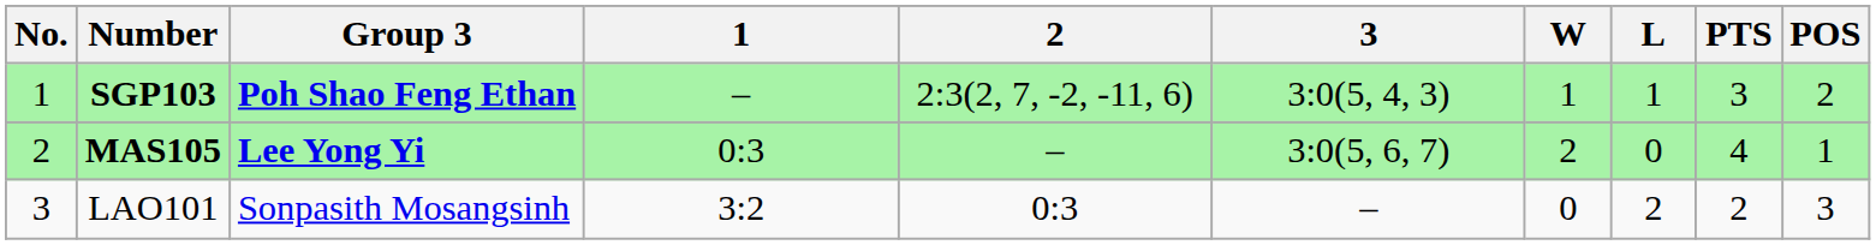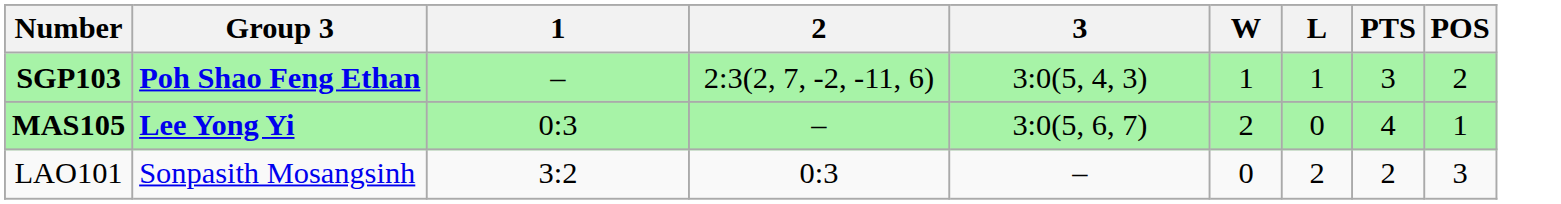- column: No. | 1 | 2 | 3
